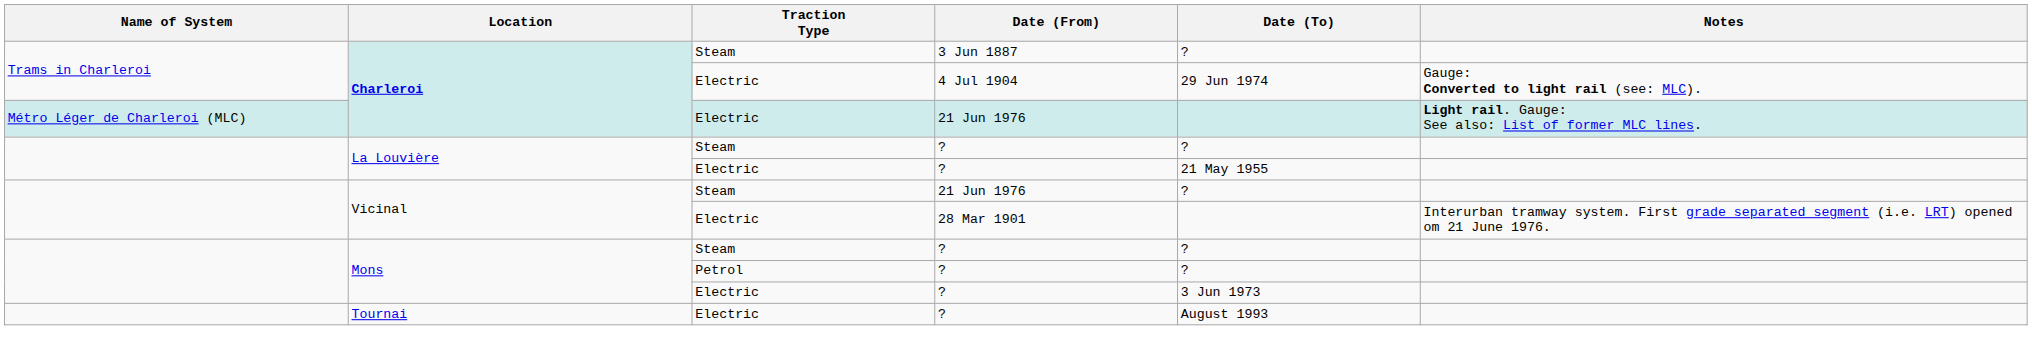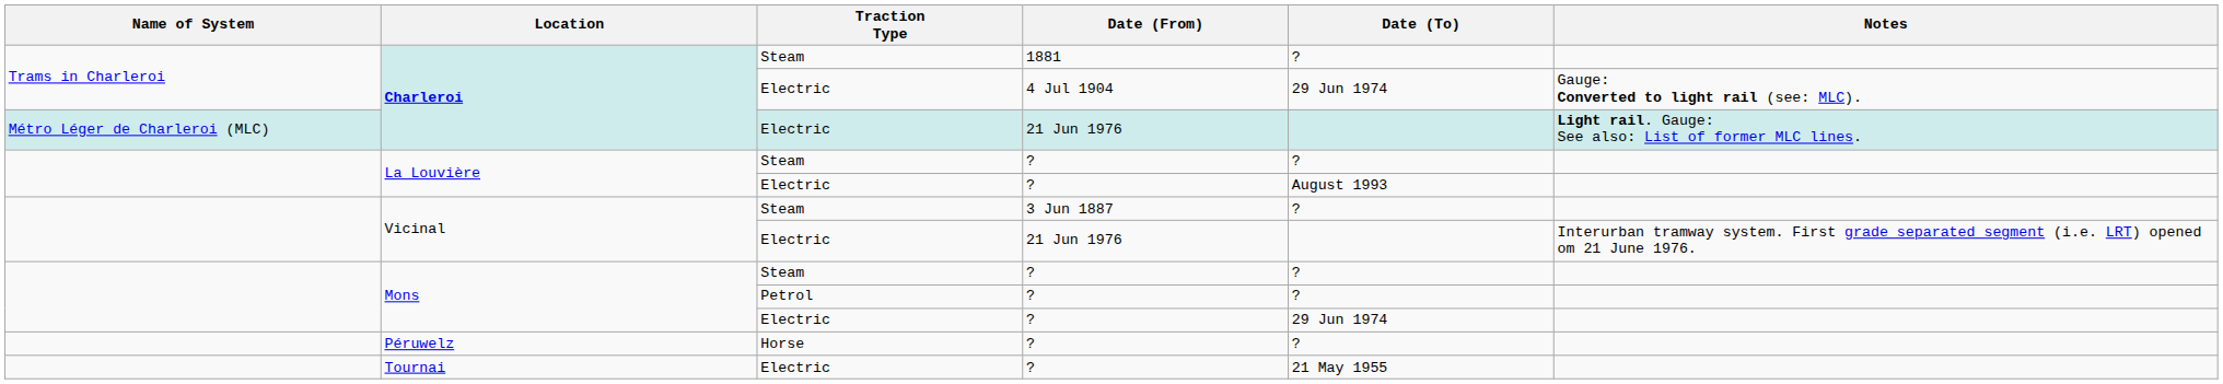Charleroi / Steam | Date (From): 3 Jun 1887 -> 1881
La Louvière / Electric | Date (To): 21 May 1955 -> August 1993
Vicinal / Steam | Date (From): 21 Jun 1976 -> 3 Jun 1887
Vicinal / Electric | Date (From): 28 Mar 1901 -> 21 Jun 1976
Mons / Electric | Date (To): 3 Jun 1973 -> 29 Jun 1974
+ row: Péruwelz | Horse | ? | ?
Tournai | Date (To): August 1993 -> 21 May 1955
